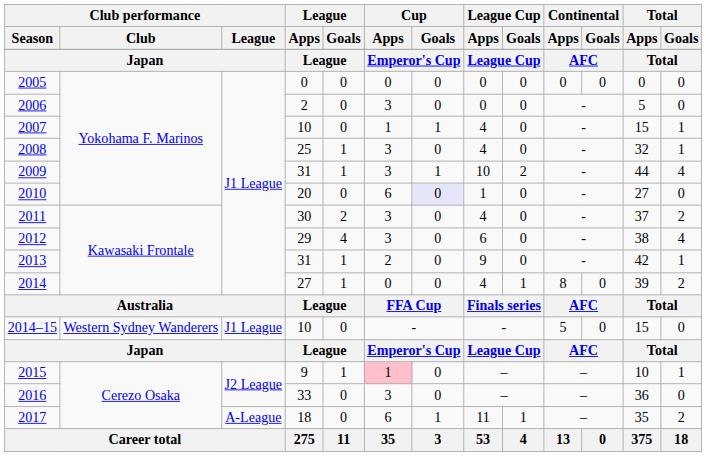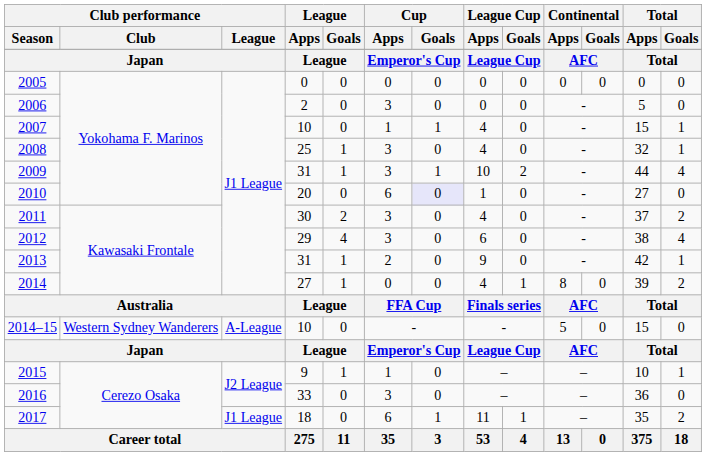2014–15 | Club performance / League: J1 League -> A-League
2015 | Cup / Apps: pink background -> no background
2017 | Club performance / League: A-League -> J1 League
